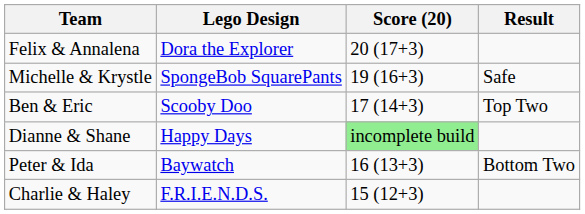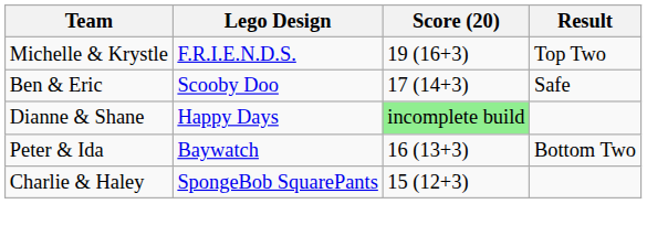- row: Felix & Annalena | Dora the Explorer | 20 (17+3)
Michelle & Krystle | Lego Design: SpongeBob SquarePants -> F.R.I.E.N.D.S.
Michelle & Krystle | Result: Safe -> Top Two
Ben & Eric | Result: Top Two -> Safe
Charlie & Haley | Lego Design: F.R.I.E.N.D.S. -> SpongeBob SquarePants
